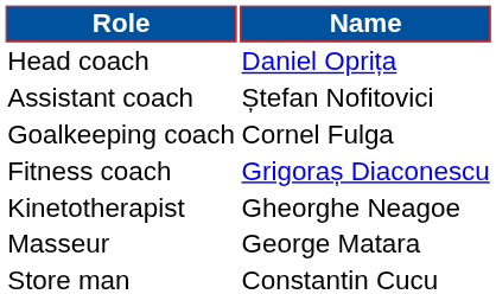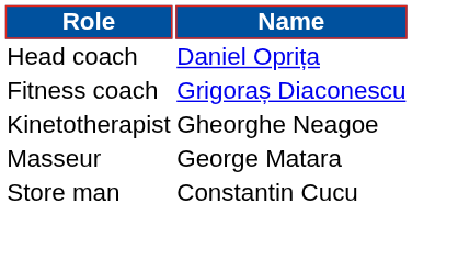- row: Assistant coach | Ștefan Nofitovici
- row: Goalkeeping coach | Cornel Fulga
